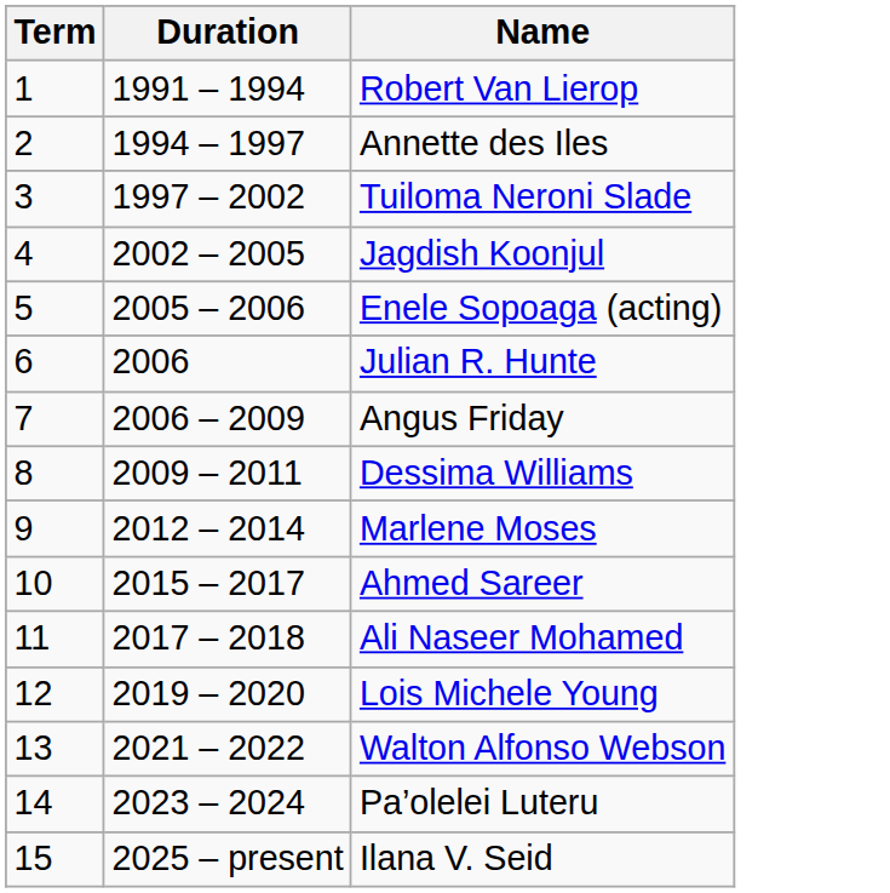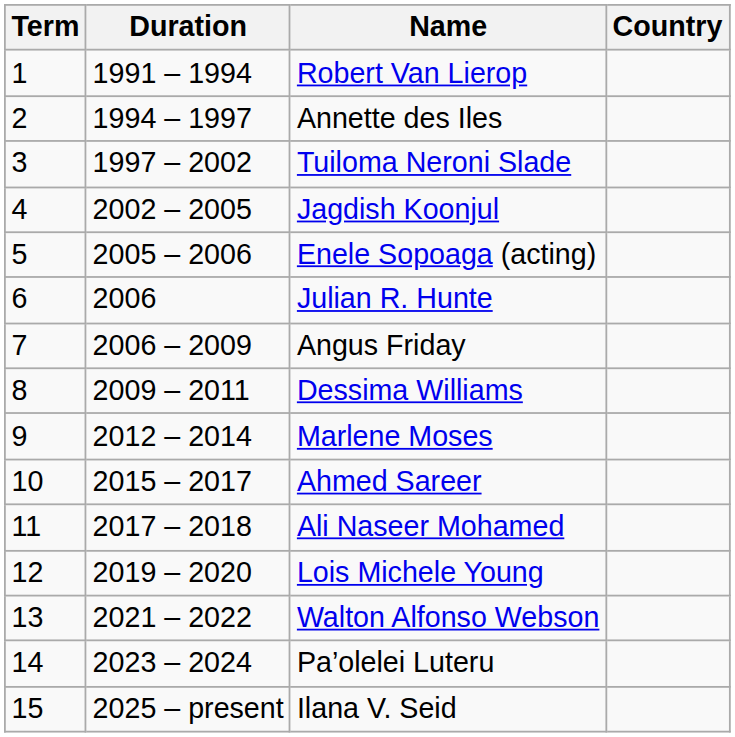+ column: Country
